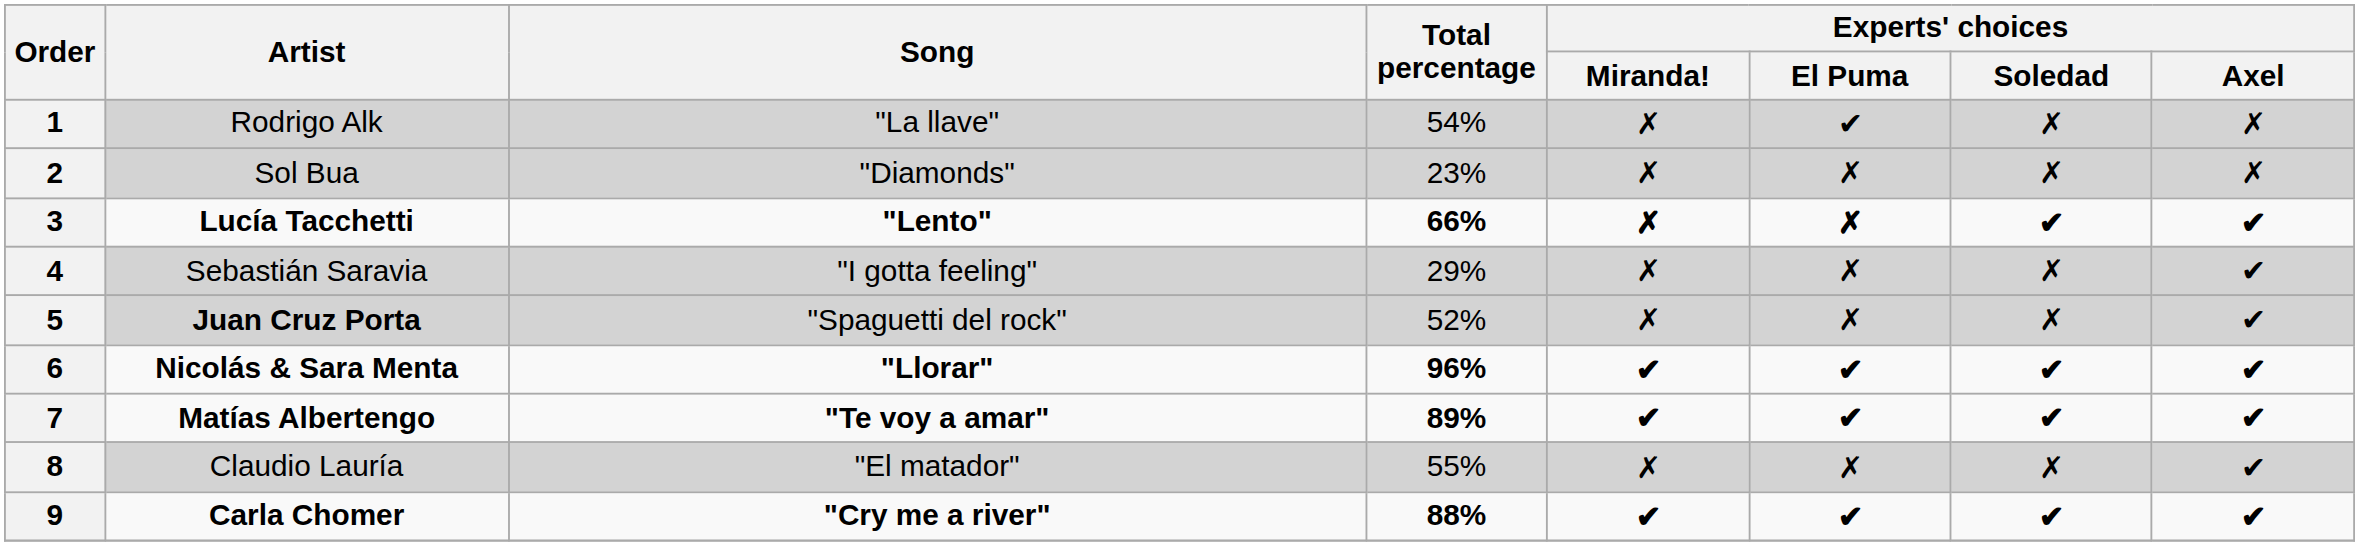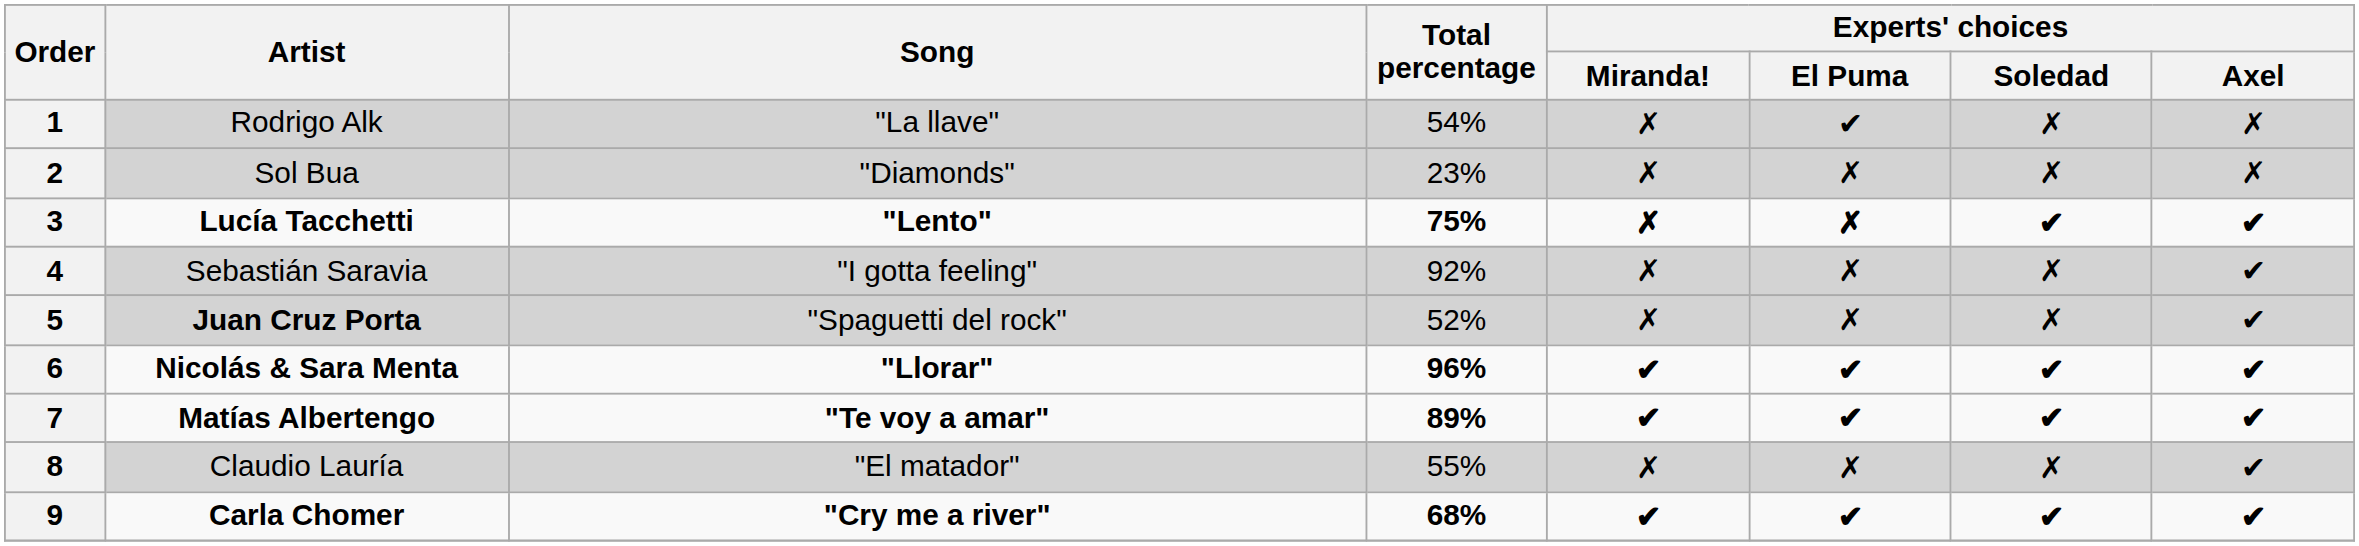3 | Total percentage: 66% -> 75%
4 | Total percentage: 29% -> 92%
9 | Total percentage: 88% -> 68%
